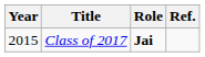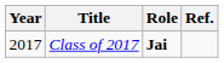Class of 2017 | Year: 2015 -> 2017
